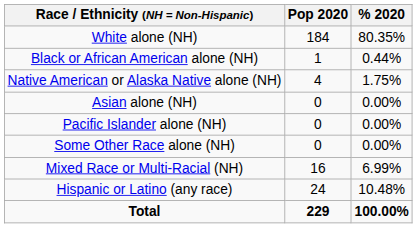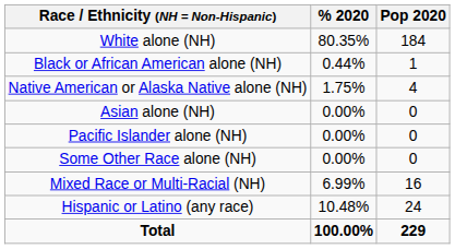columns swapped: Pop 2020 <-> % 2020
